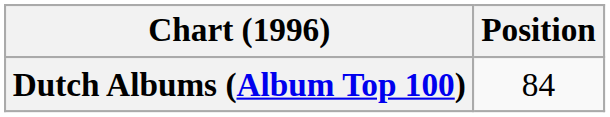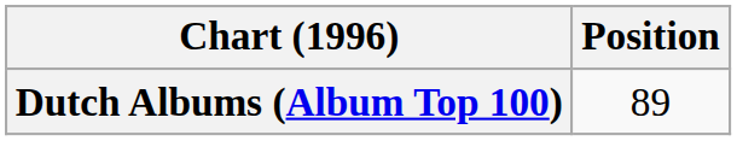Dutch Albums (Album Top 100) | Position: 84 -> 89
